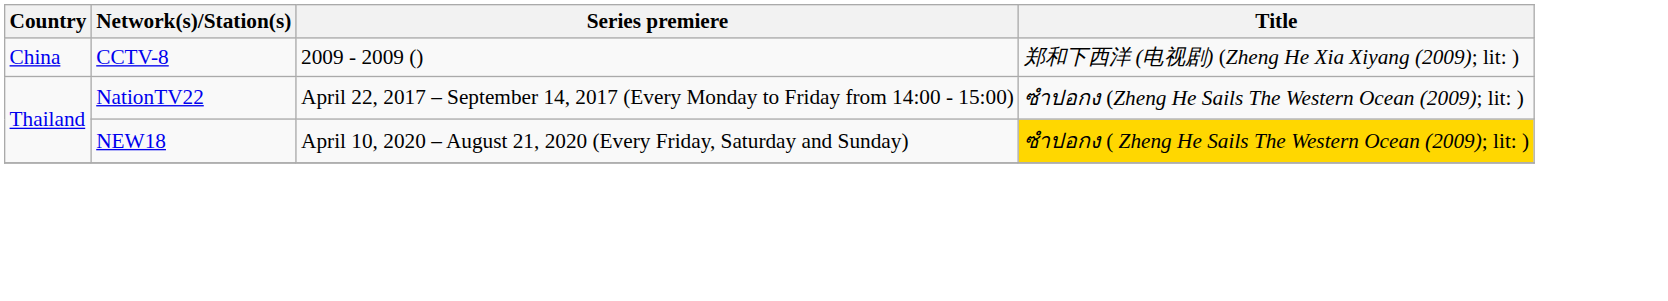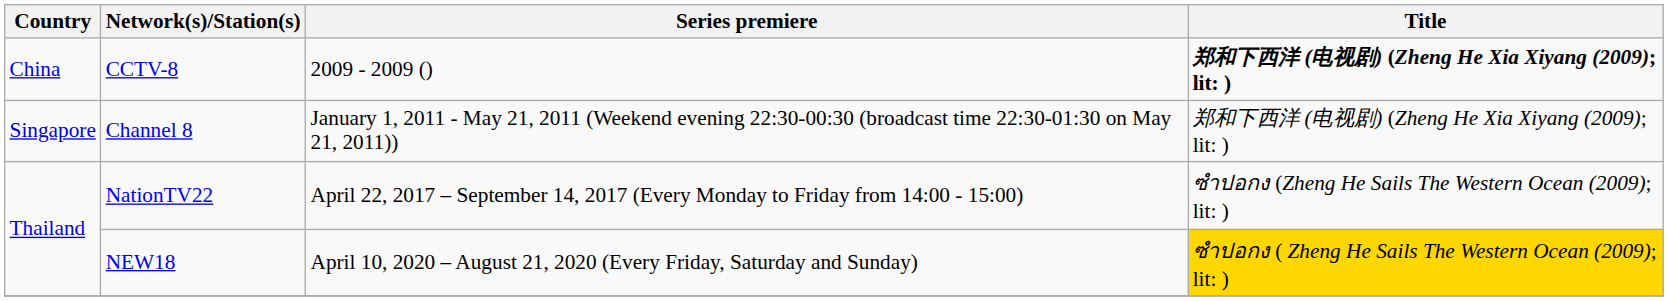CCTV-8 | Title: normal -> bold
+ row: Singapore | Channel 8 | January 1, 2011 - May 21, 2011 (Weekend evening 22:30-00:30 (broadcast time 22:30-01:30 on May 21, 2011)) | 郑和下西洋 (电视剧) (Zheng He Xia Xiyang (2009); lit: )
